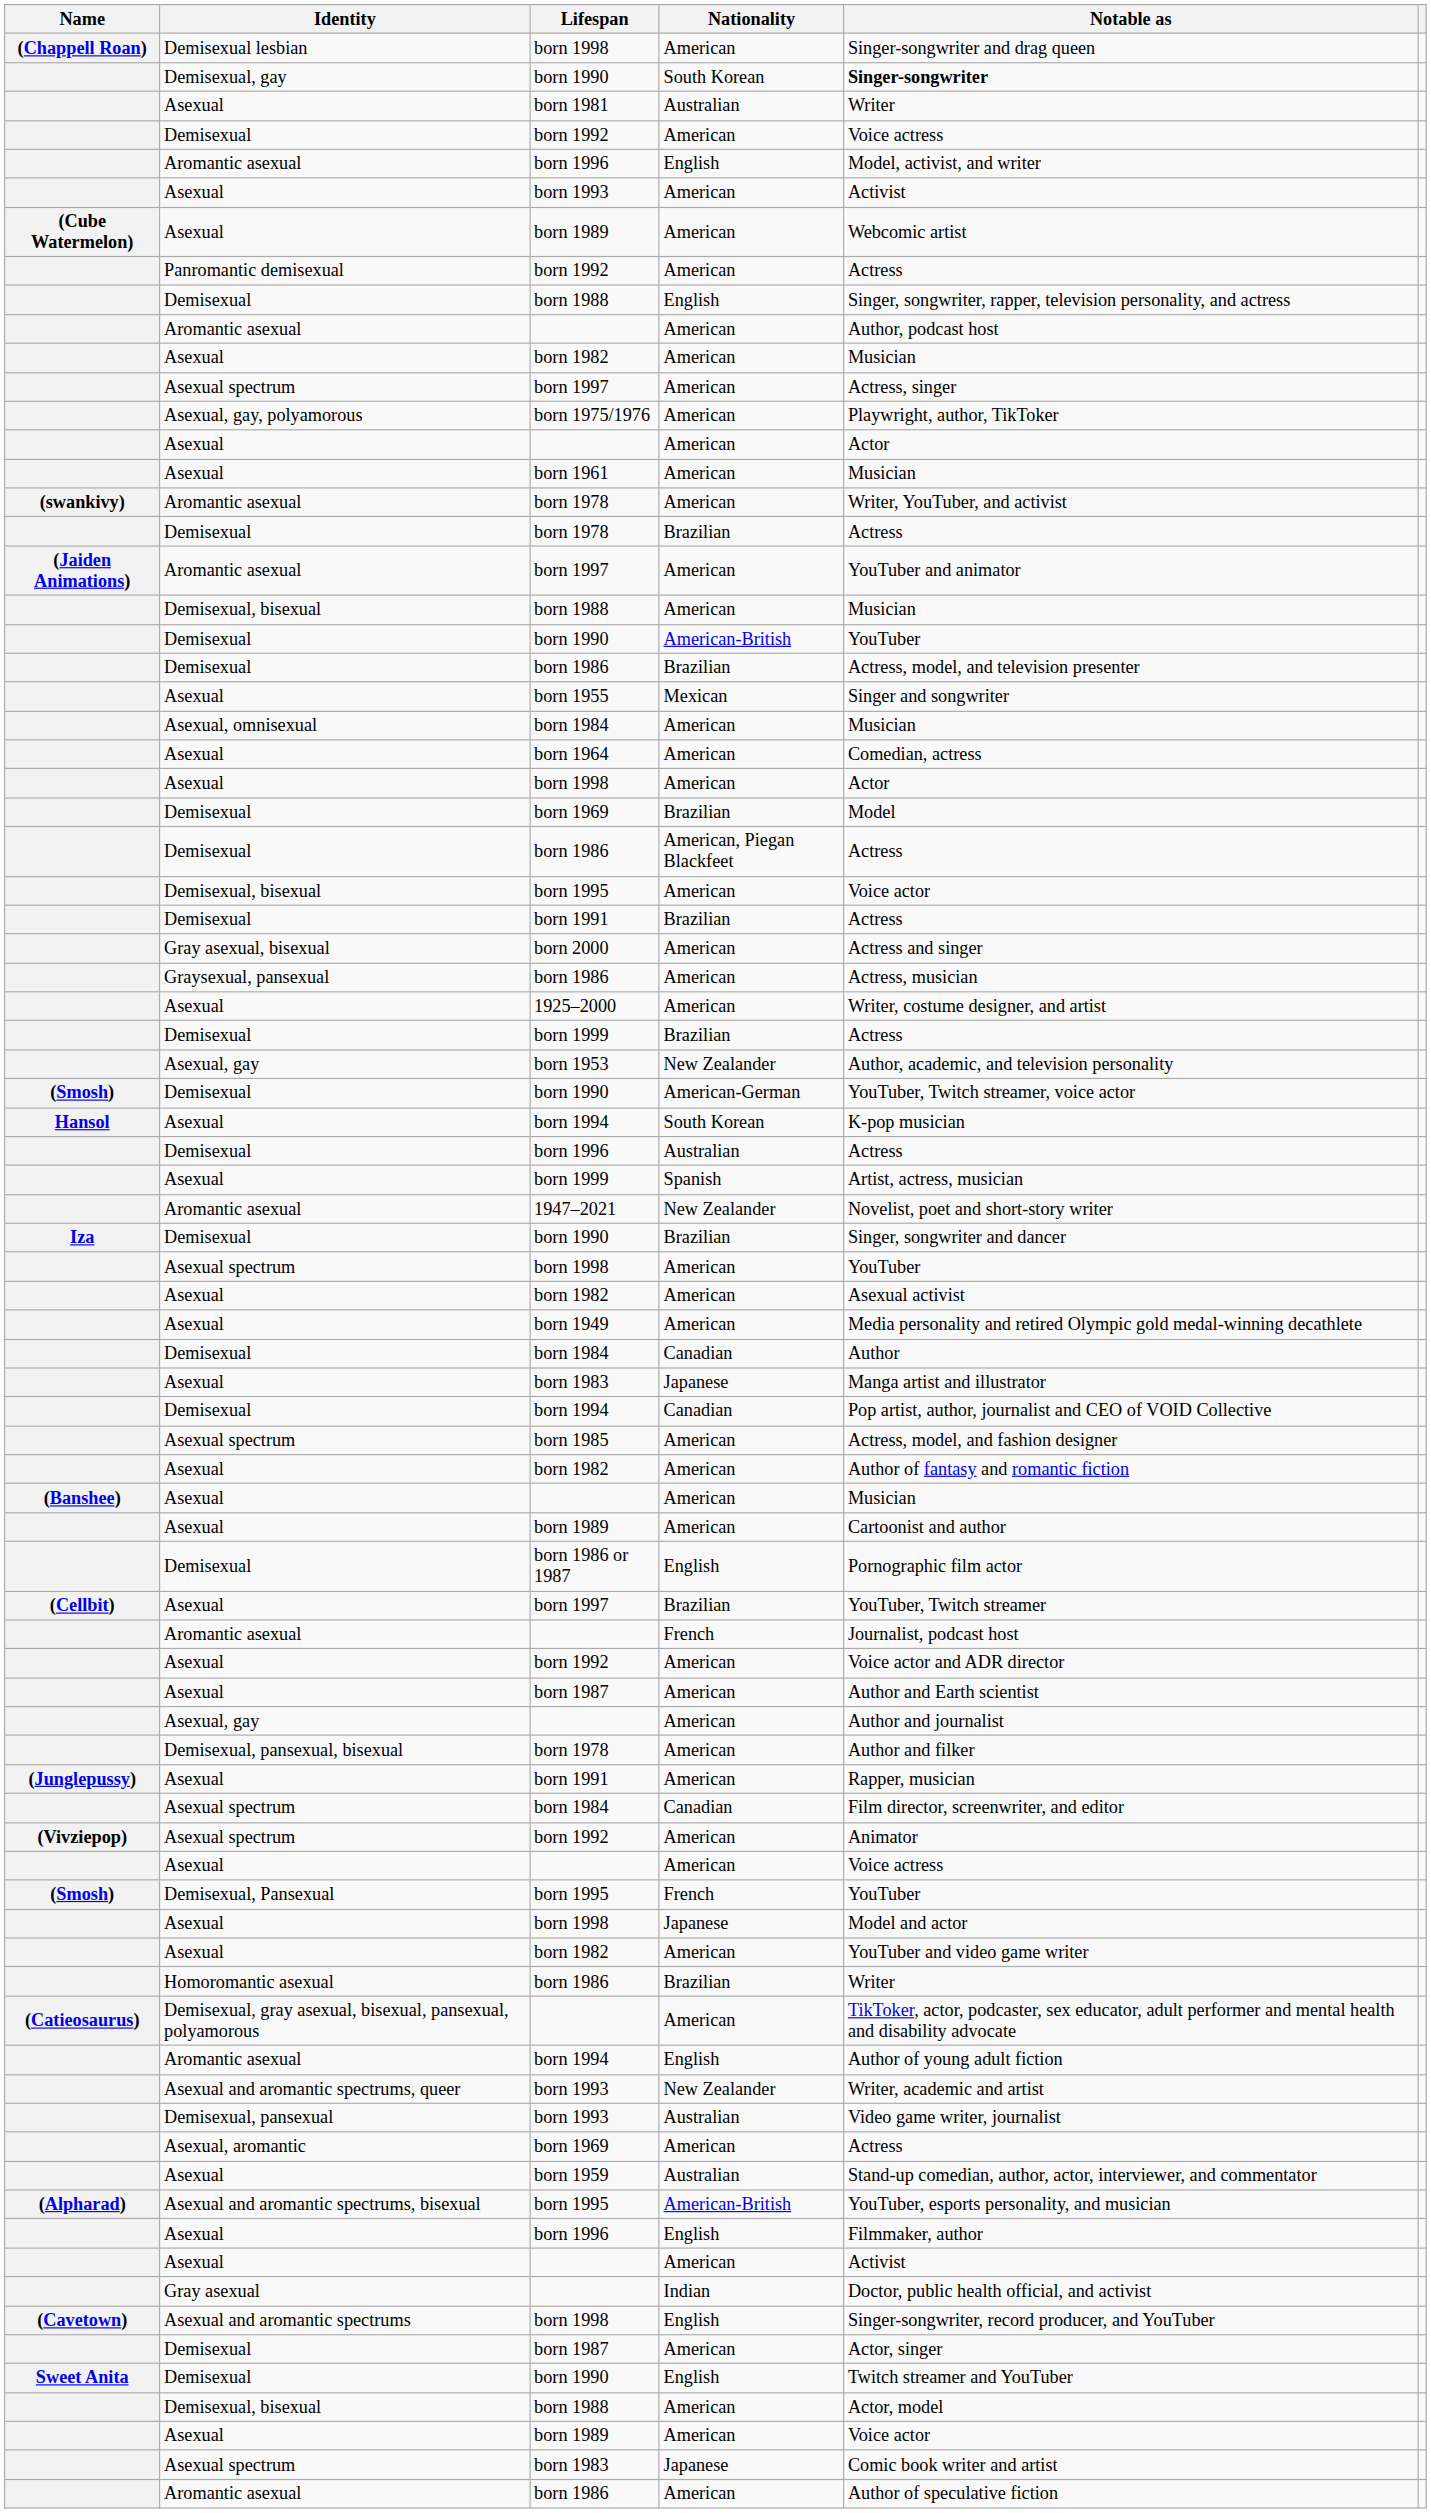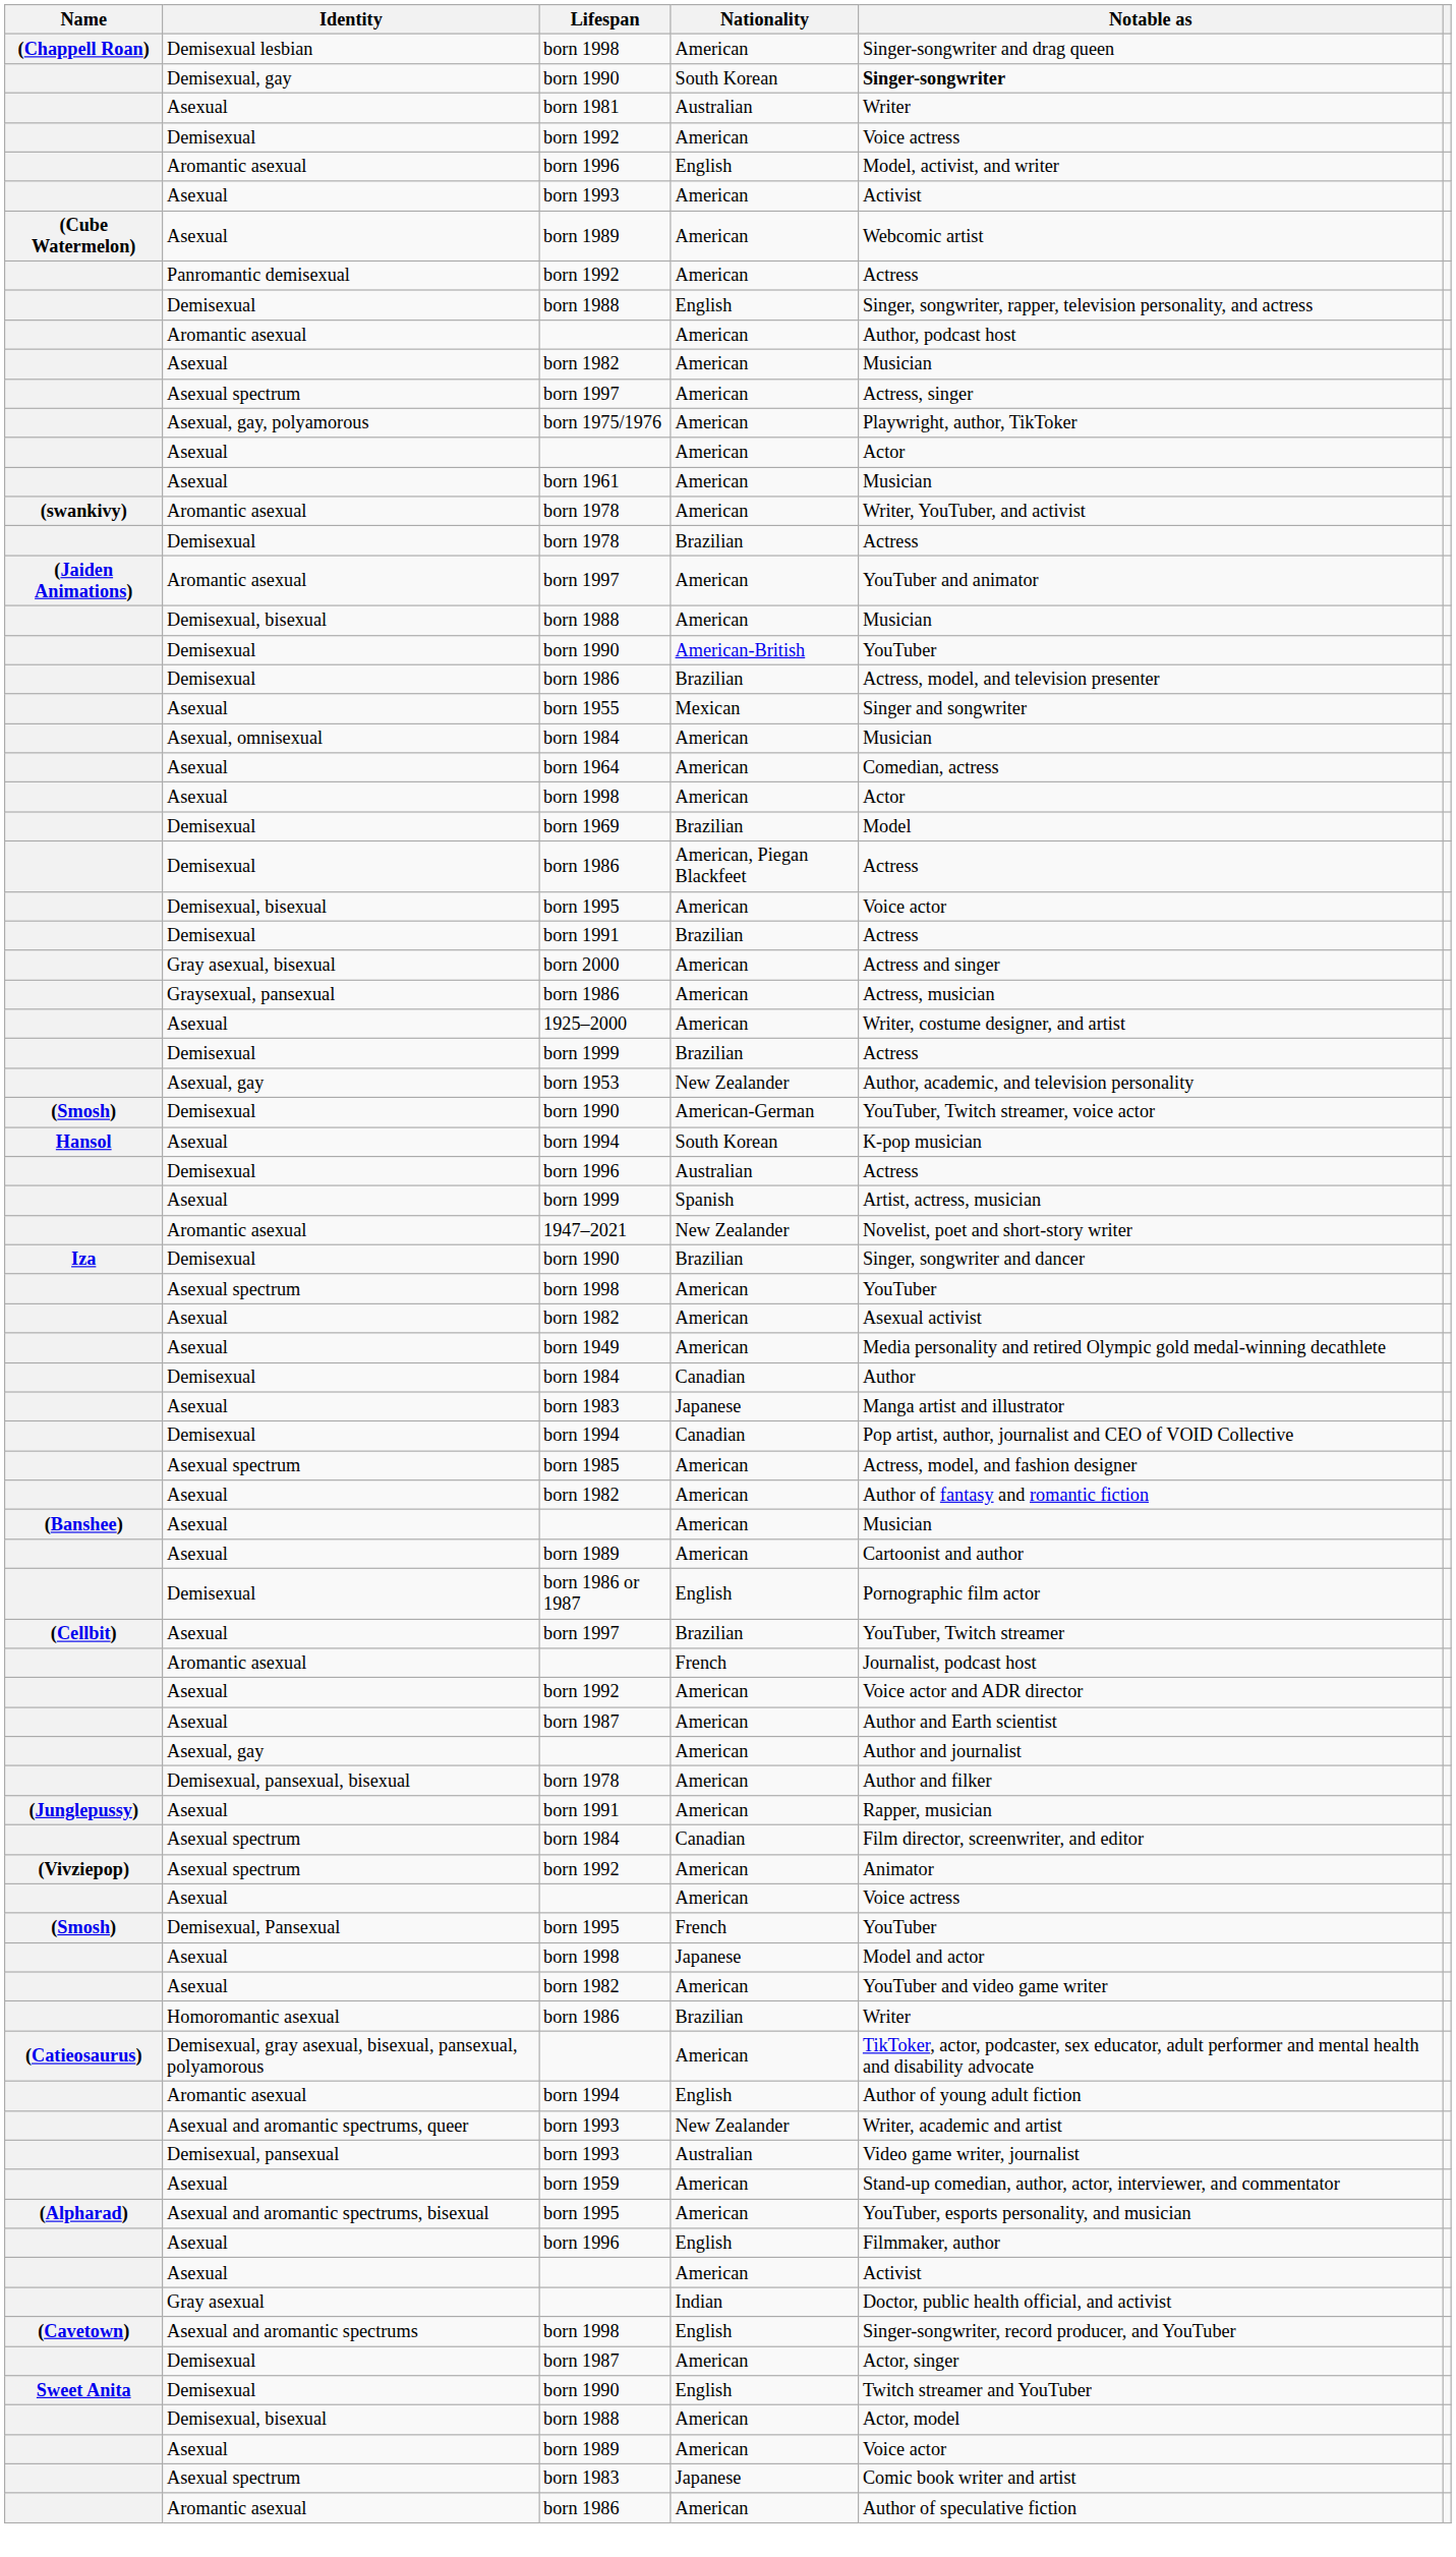- row: Asexual, aromantic | born 1969 | American | Actress
born 1959 | Nationality: Australian -> American
Asexual and aromantic spectrums, bisexual / born 1995 | Nationality: American-British -> American
